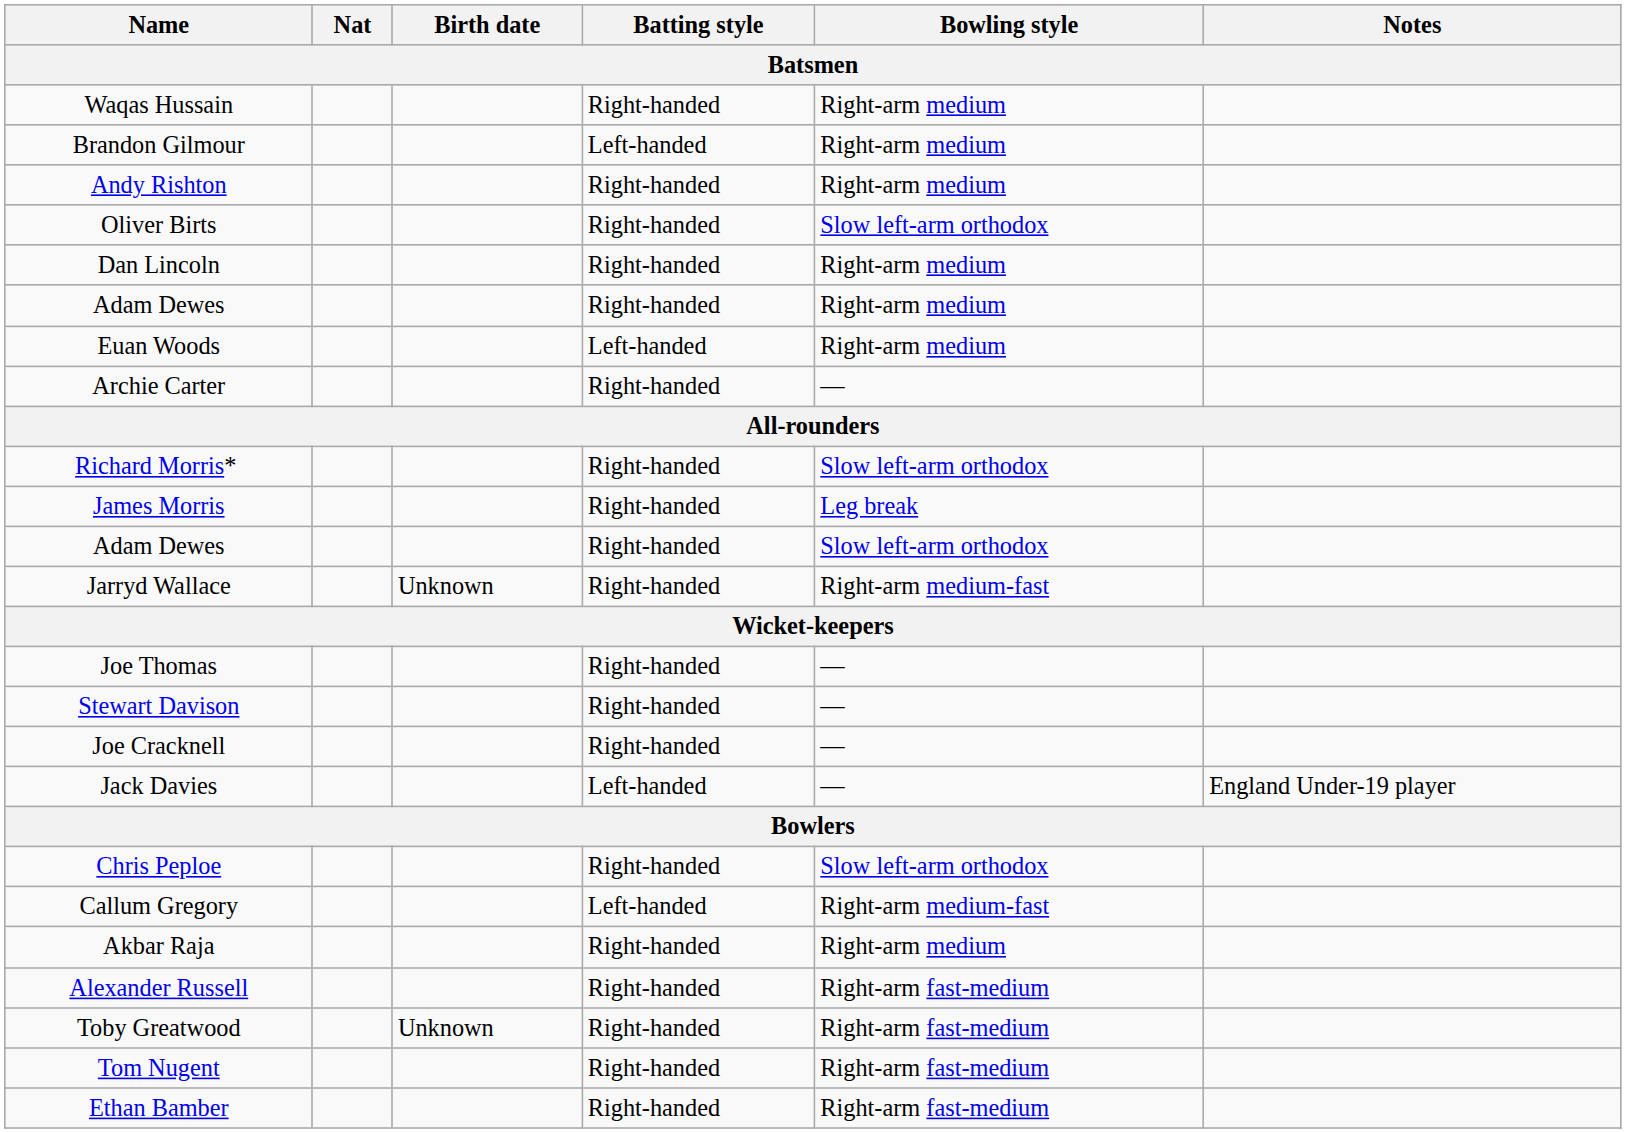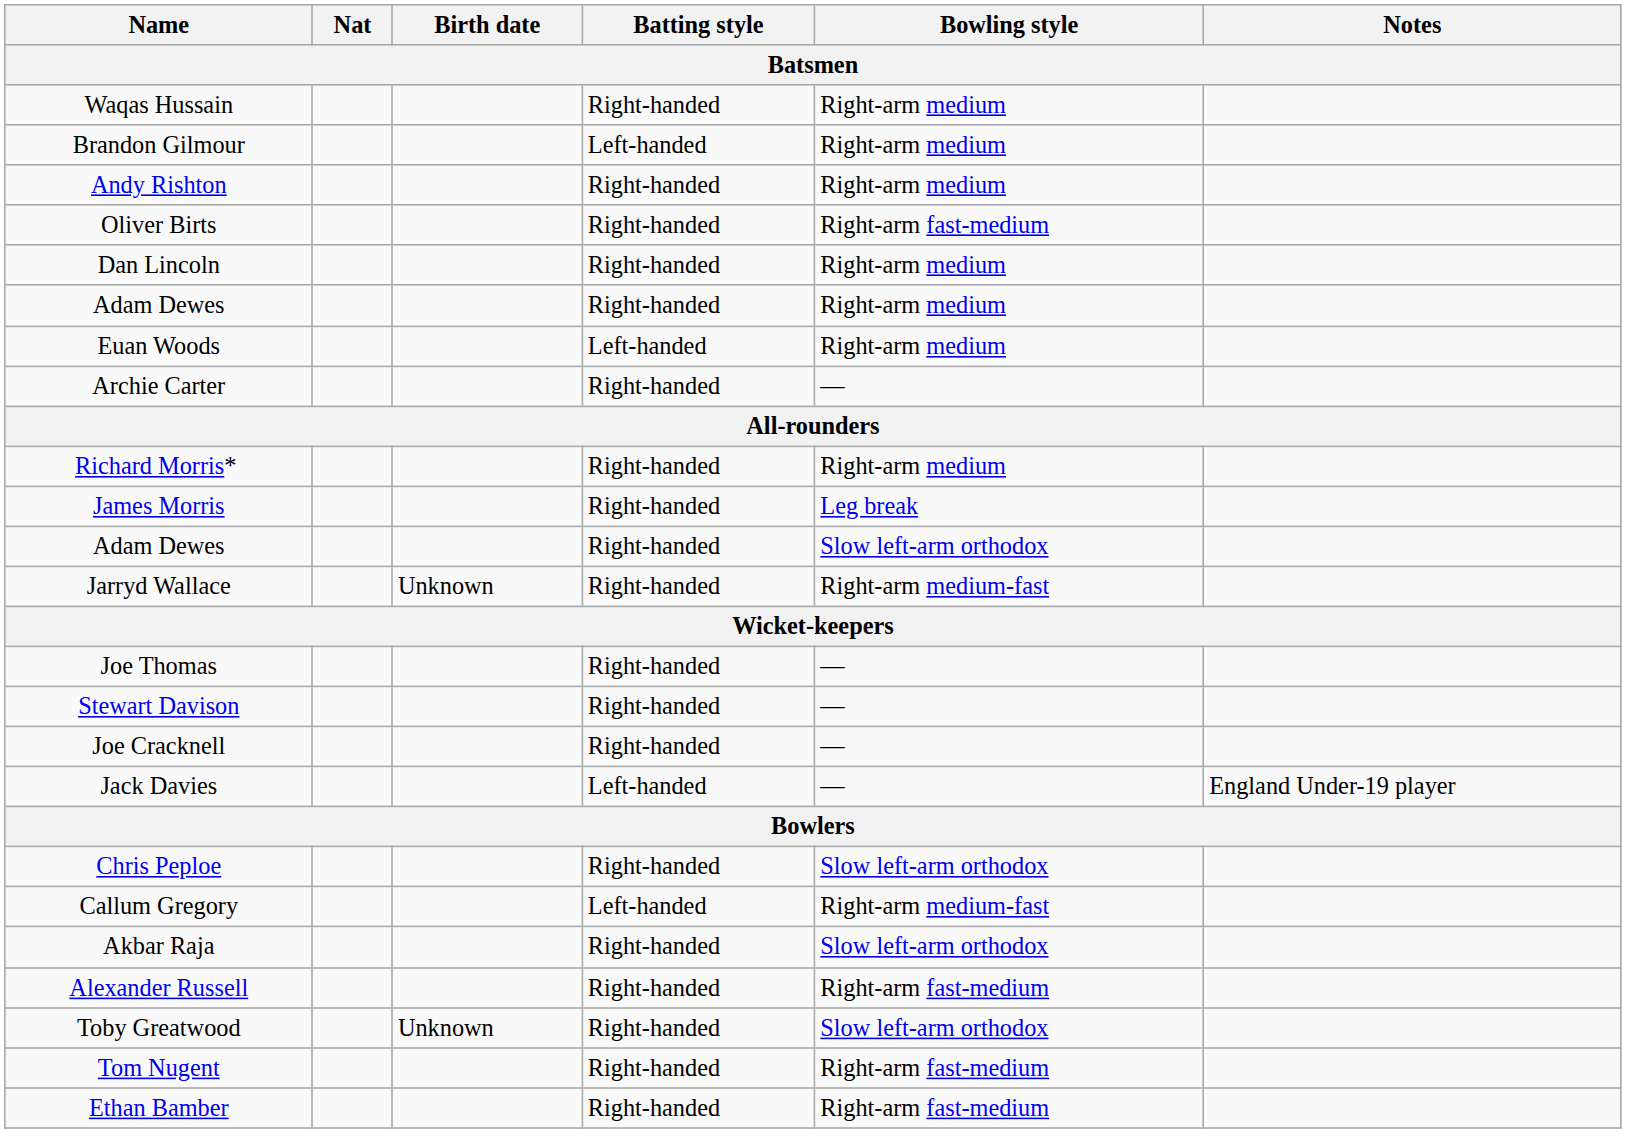Oliver Birts | Bowling style: Slow left-arm orthodox -> Right-arm fast-medium
Richard Morris* | Bowling style: Slow left-arm orthodox -> Right-arm medium
Akbar Raja | Bowling style: Right-arm medium -> Slow left-arm orthodox
Toby Greatwood | Bowling style: Right-arm fast-medium -> Slow left-arm orthodox
